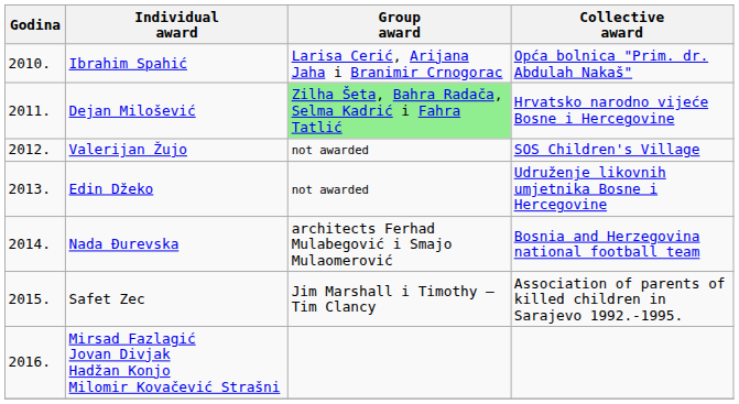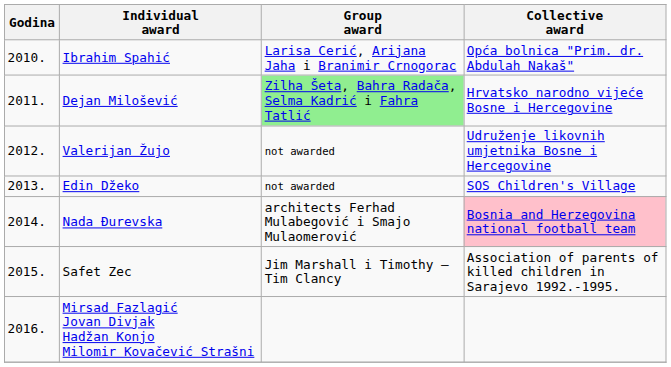Valerijan Žujo | Collective award: SOS Children's Village -> Udruženje likovnih umjetnika Bosne i Hercegovine
Edin Džeko | Collective award: Udruženje likovnih umjetnika Bosne i Hercegovine -> SOS Children's Village
Nada Đurevska | Collective award: no background -> pink background
